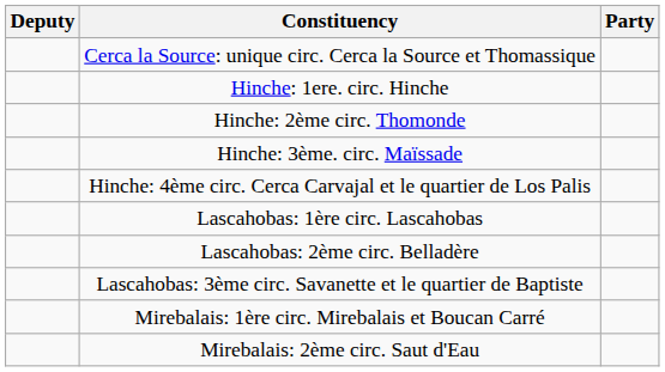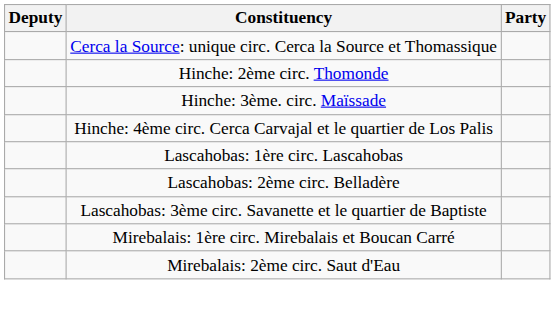- row: Hinche: 1ere. circ. Hinche
